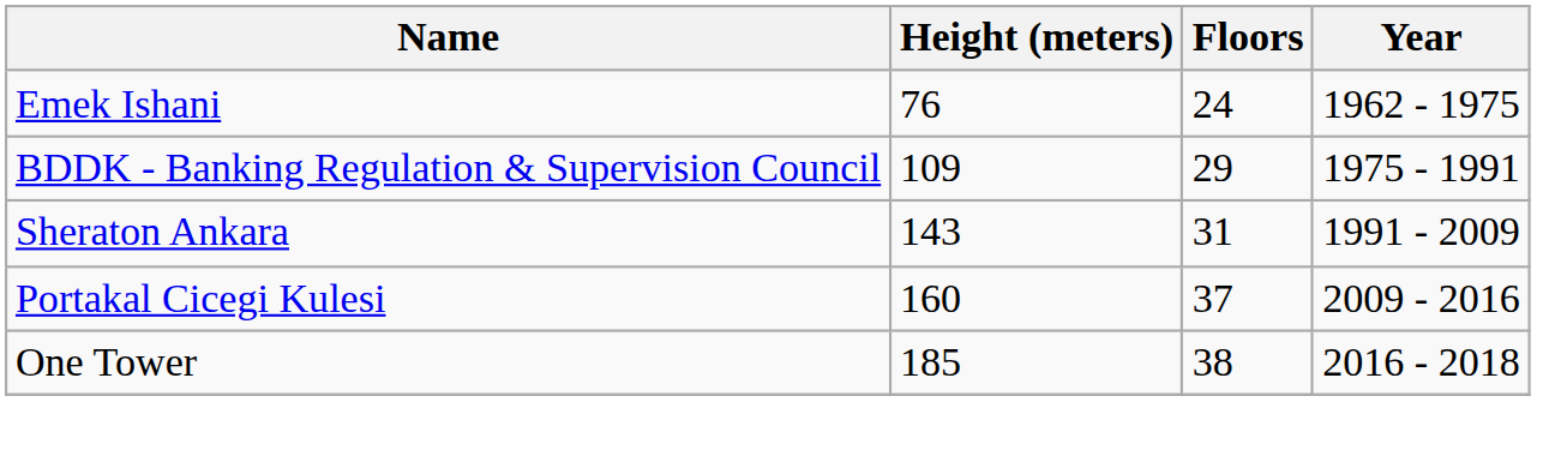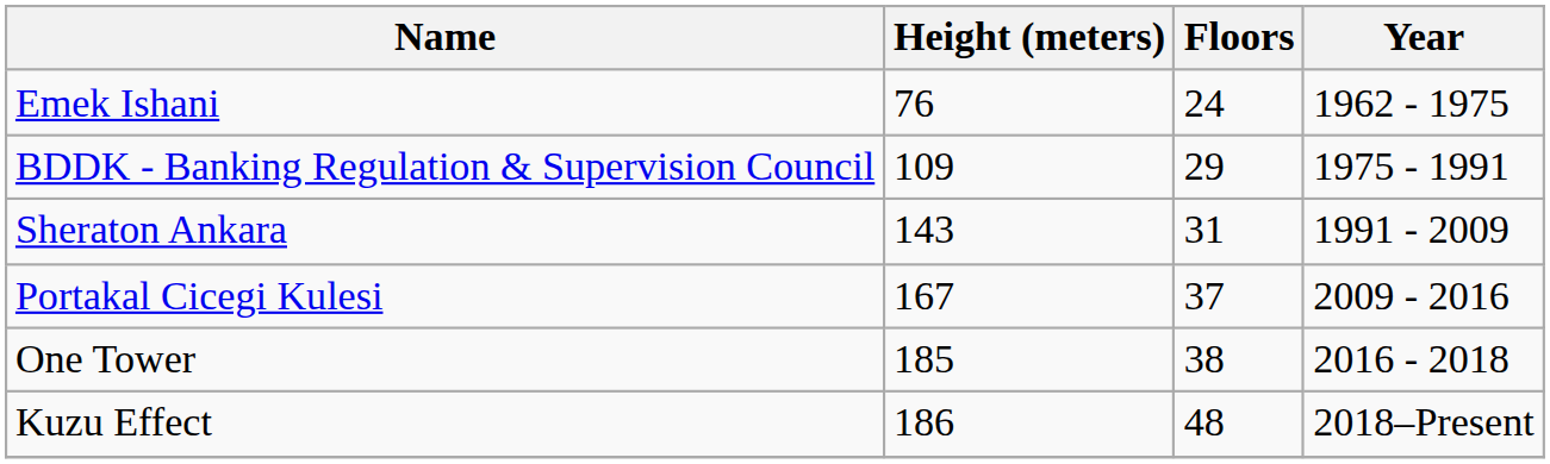Portakal Cicegi Kulesi | Height (meters): 160 -> 167
+ row: Kuzu Effect | 186 | 48 | 2018–Present
